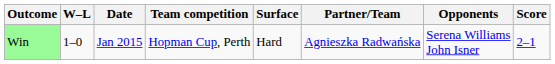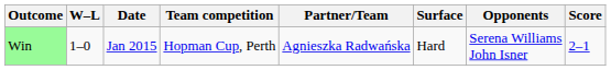columns swapped: Surface <-> Partner/Team
